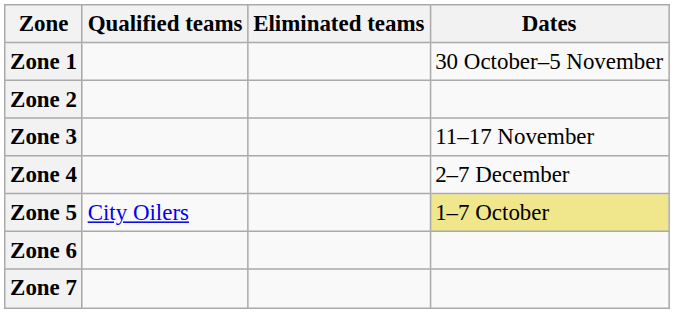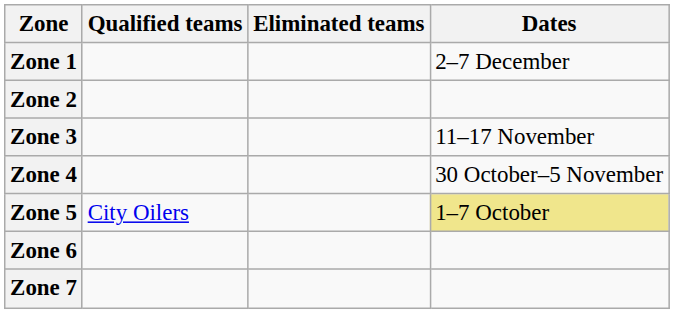Zone 1 | Dates: 30 October–5 November -> 2–7 December
Zone 4 | Dates: 2–7 December -> 30 October–5 November
